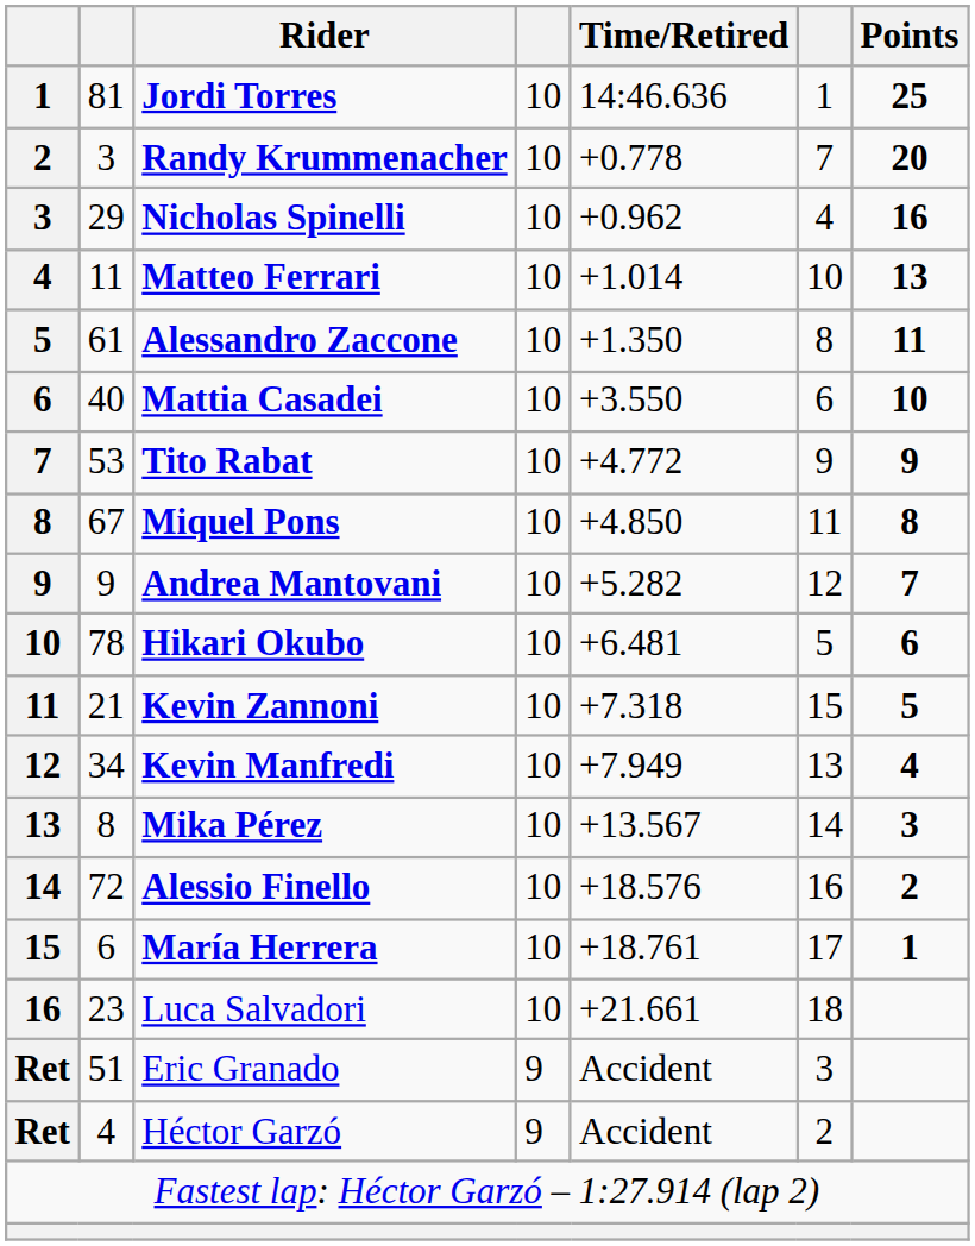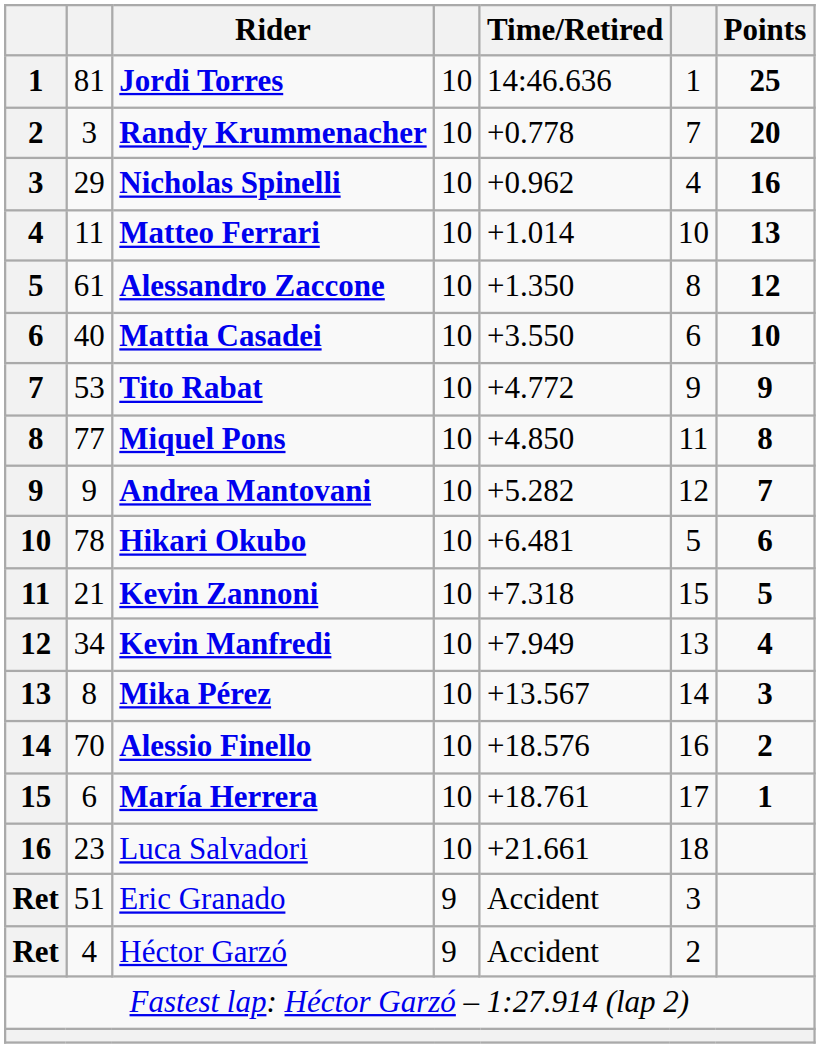Alessandro Zaccone | Points: 11 -> 12
Miquel Pons | column 2: 67 -> 77
Alessio Finello | column 2: 72 -> 70
